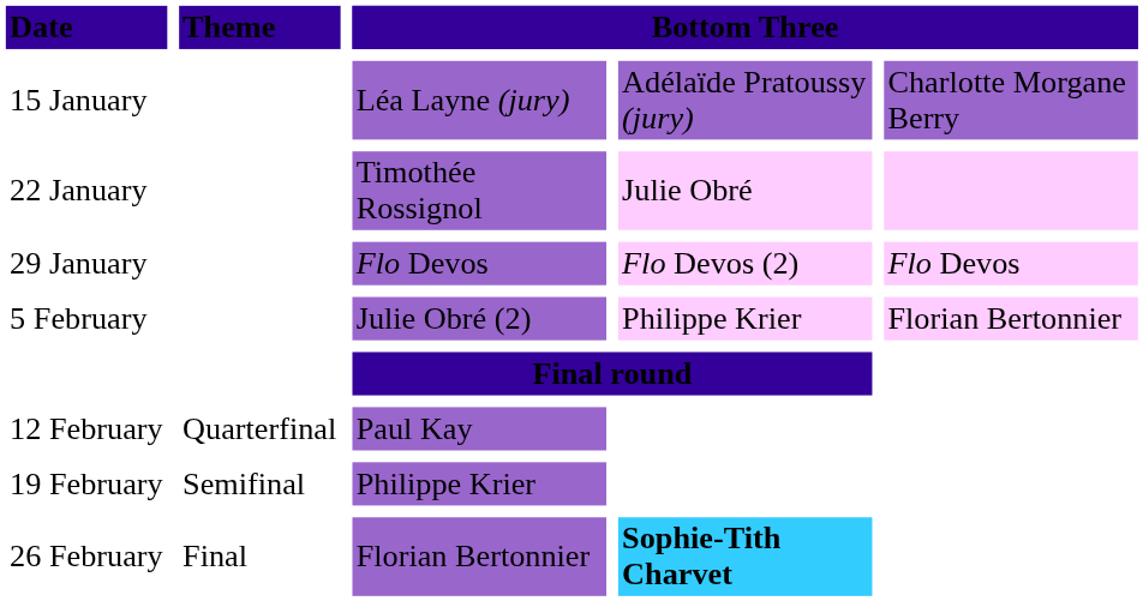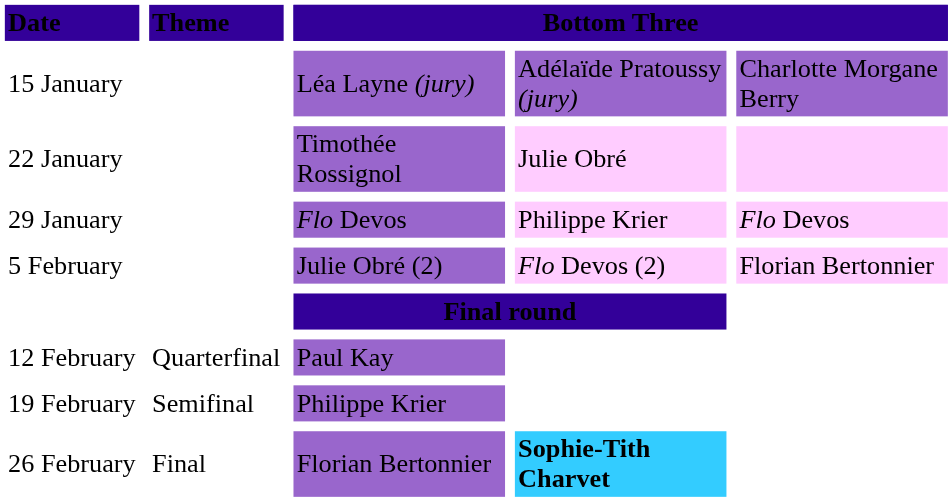29 January | column 4: Flo Devos (2) -> Philippe Krier
5 February | column 4: Philippe Krier -> Flo Devos (2)
